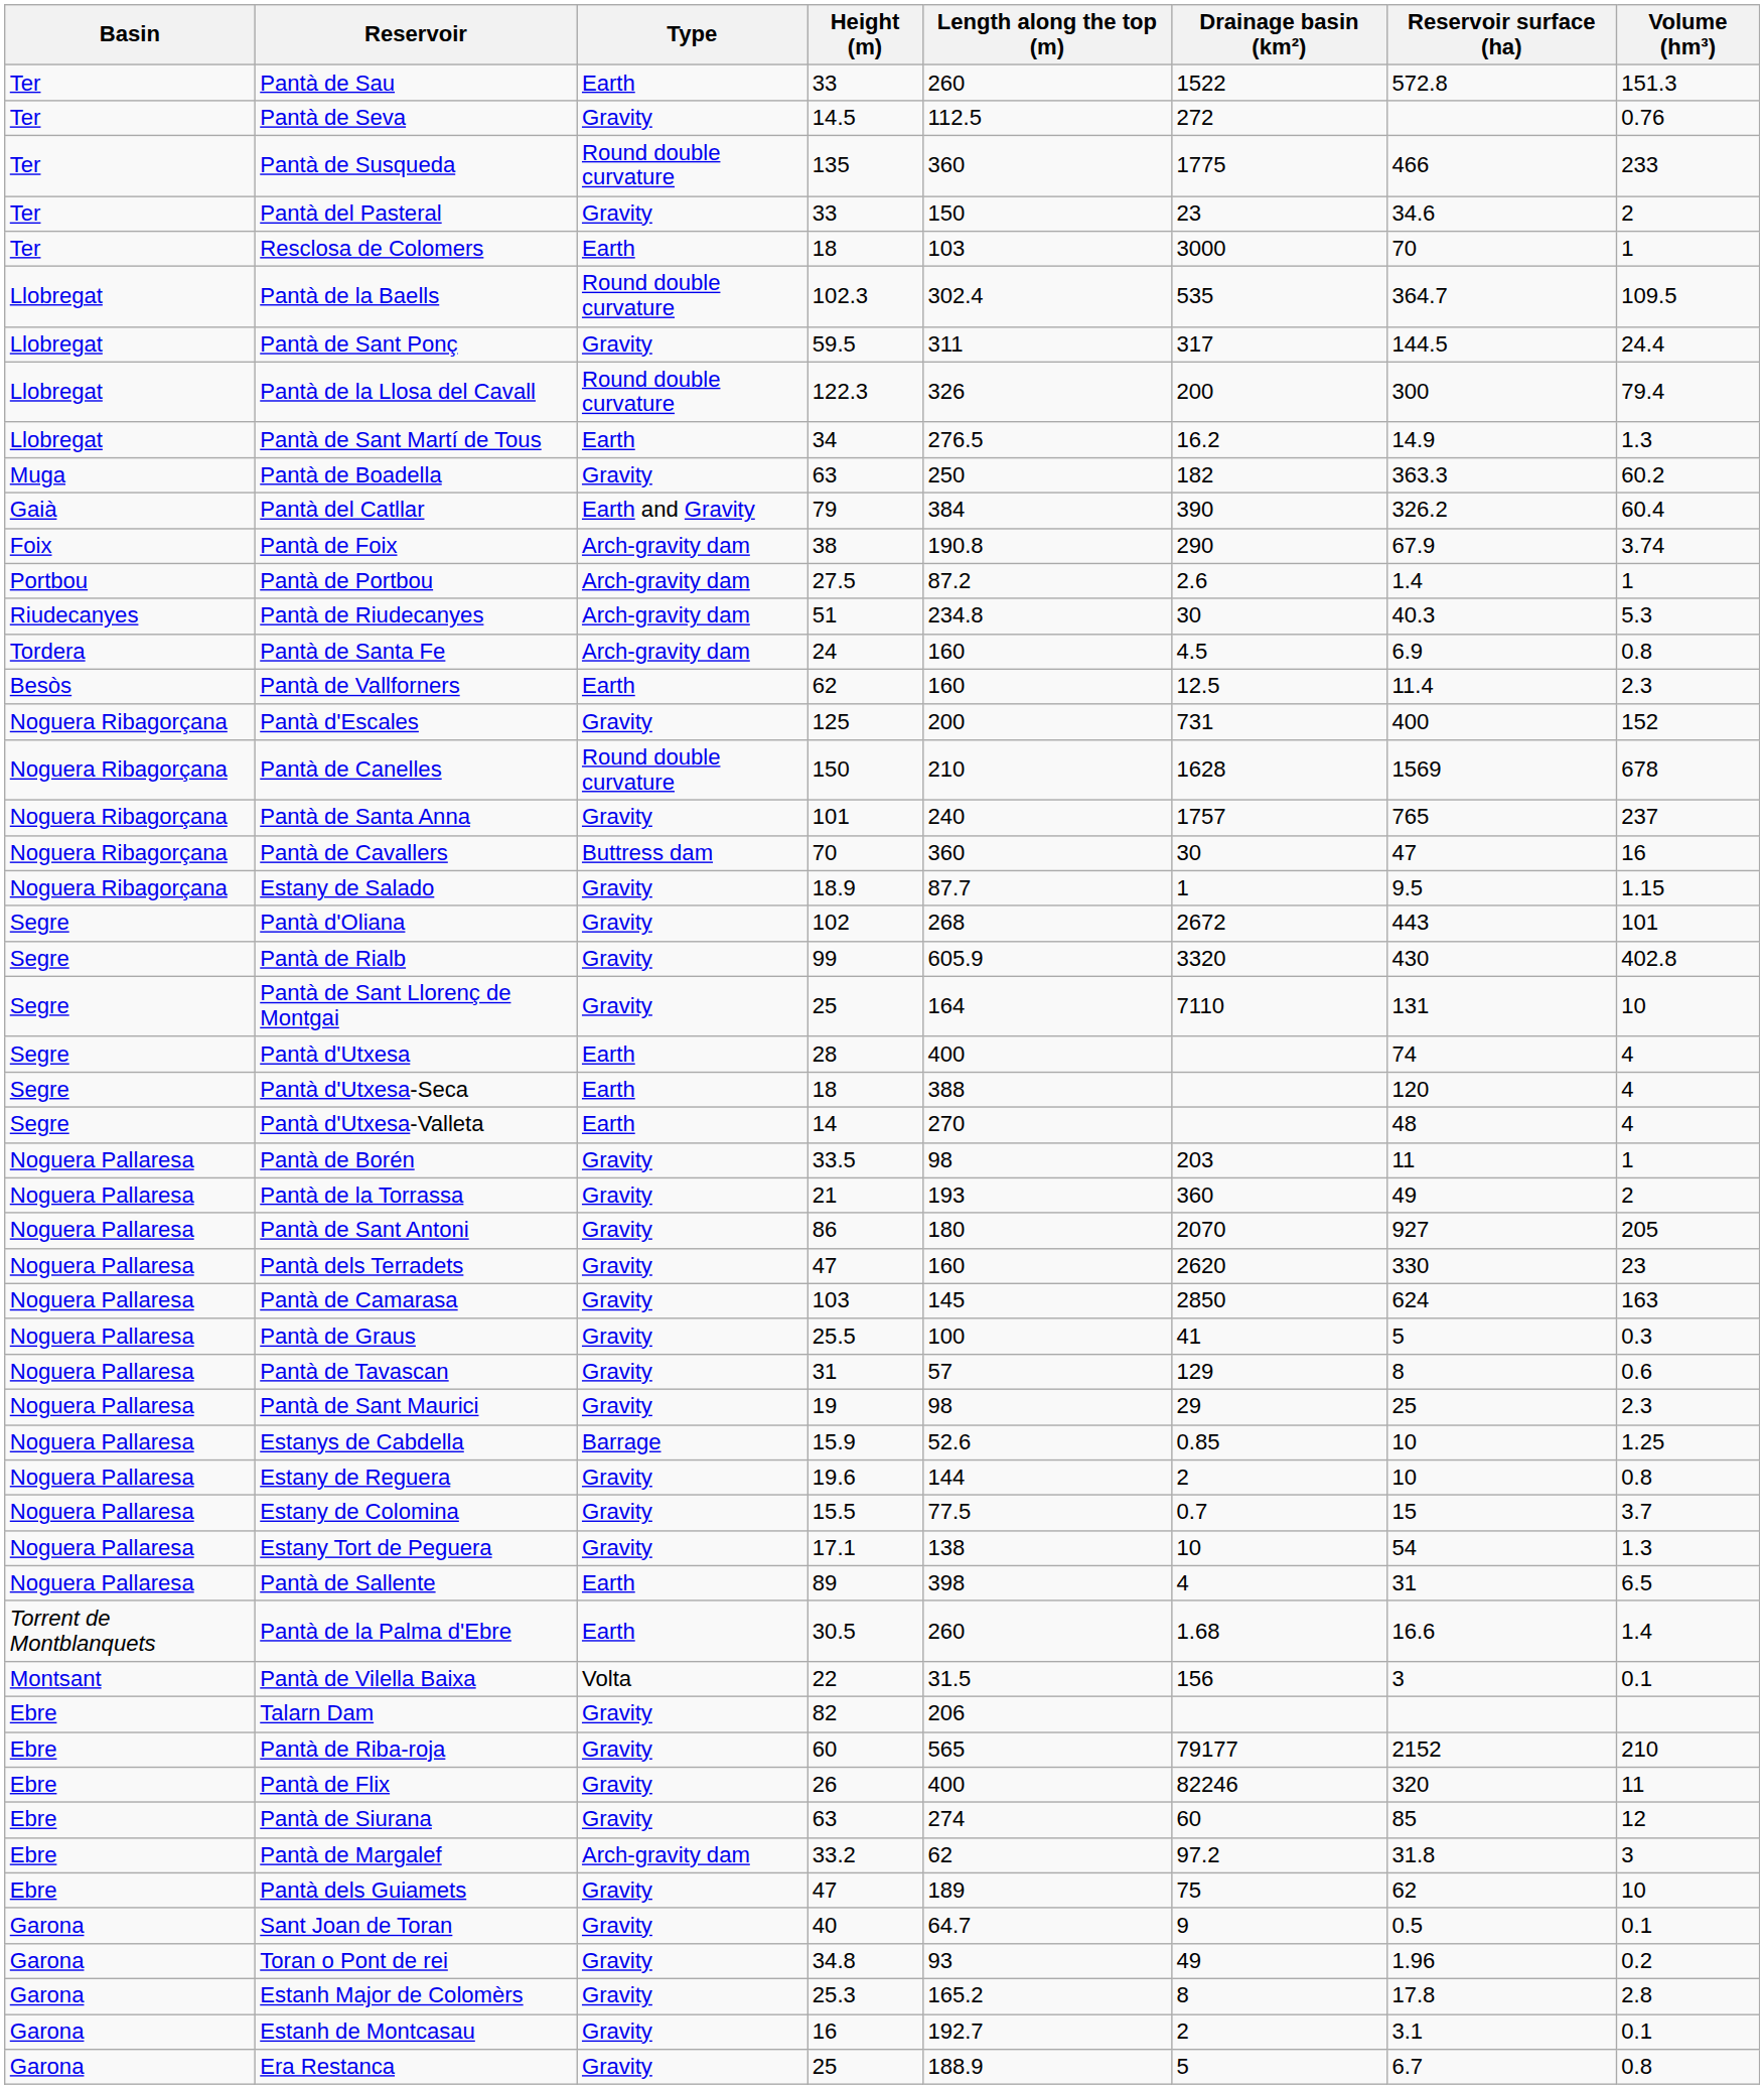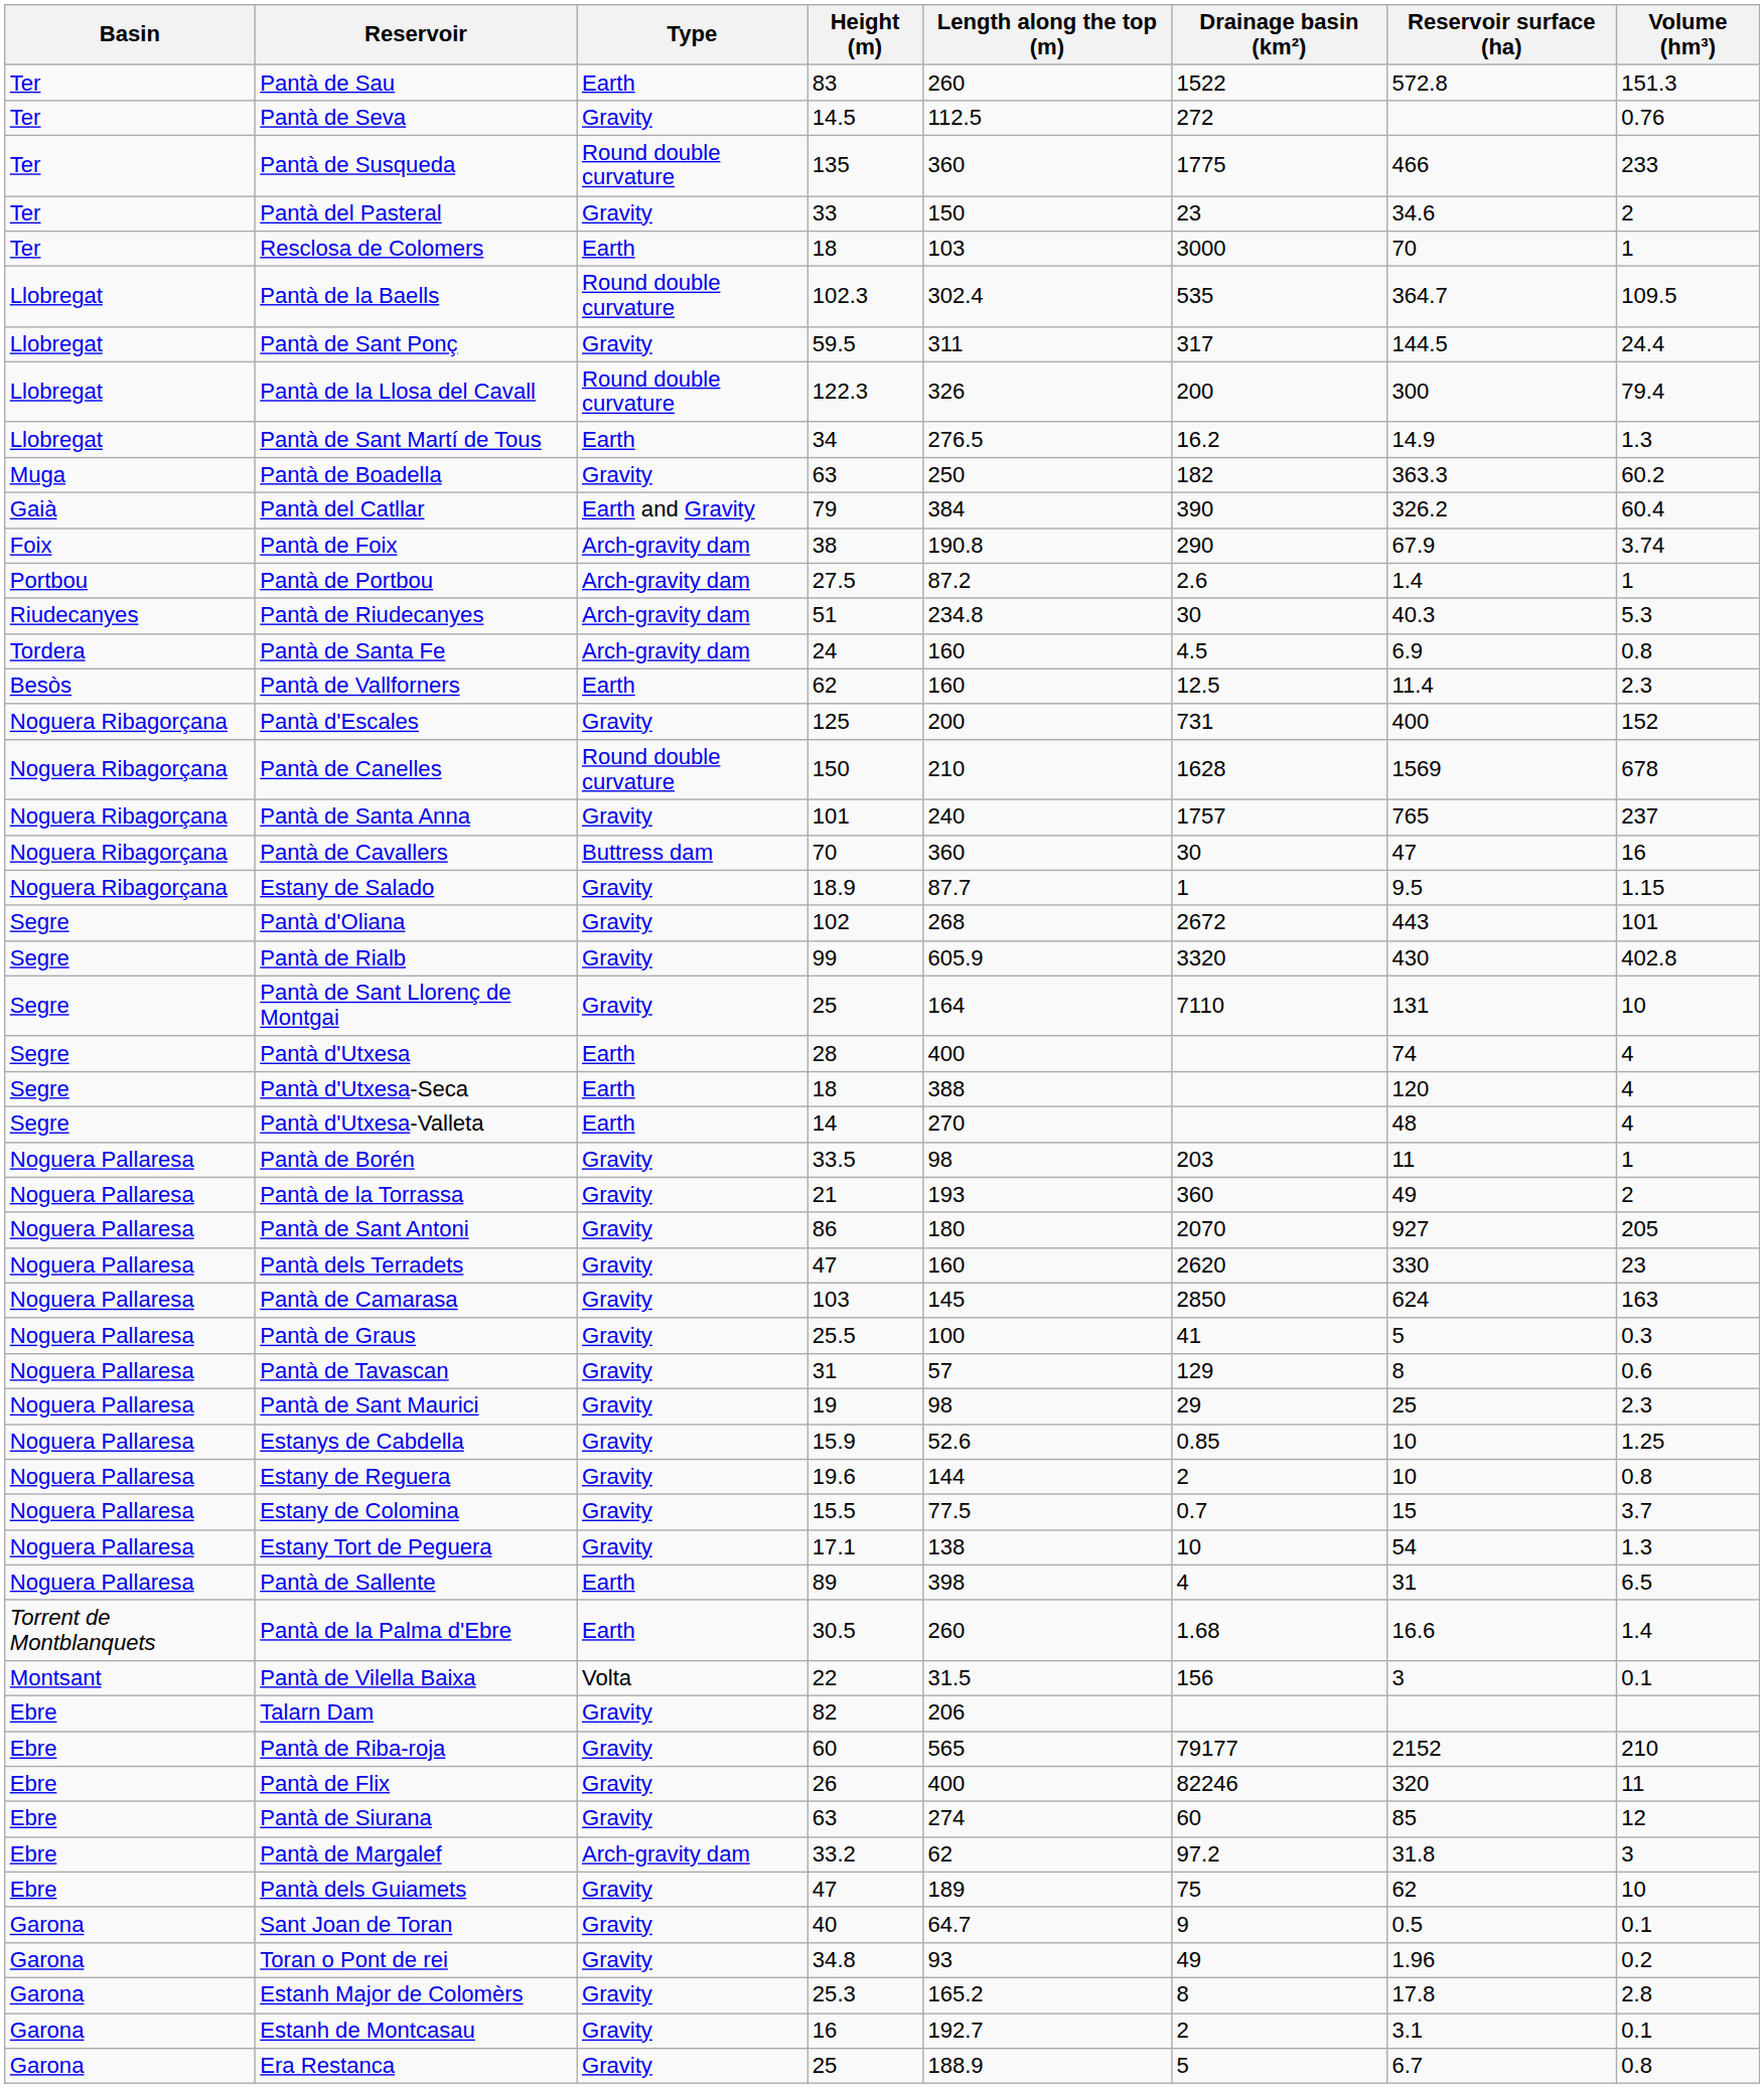Pantà de Sau | Height (m): 33 -> 83
Estanys de Cabdella | Type: Barrage -> Gravity
